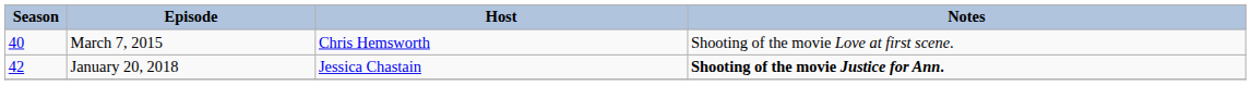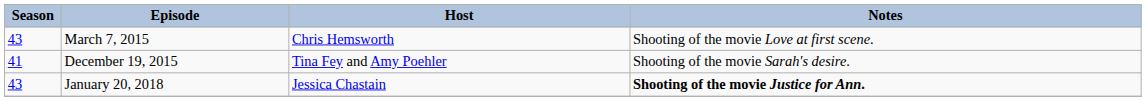March 7, 2015 | Season: 40 -> 43
+ row: 41 | December 19, 2015 | Tina Fey and Amy Poehler | Shooting of the movie Sarah's desire.
January 20, 2018 | Season: 42 -> 43
